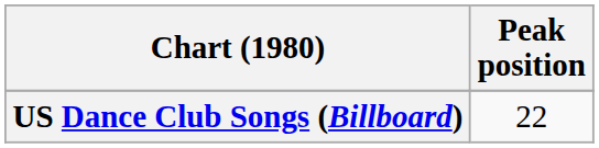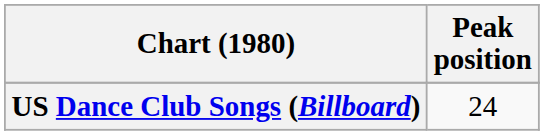US Dance Club Songs (Billboard) | Peak position: 22 -> 24
